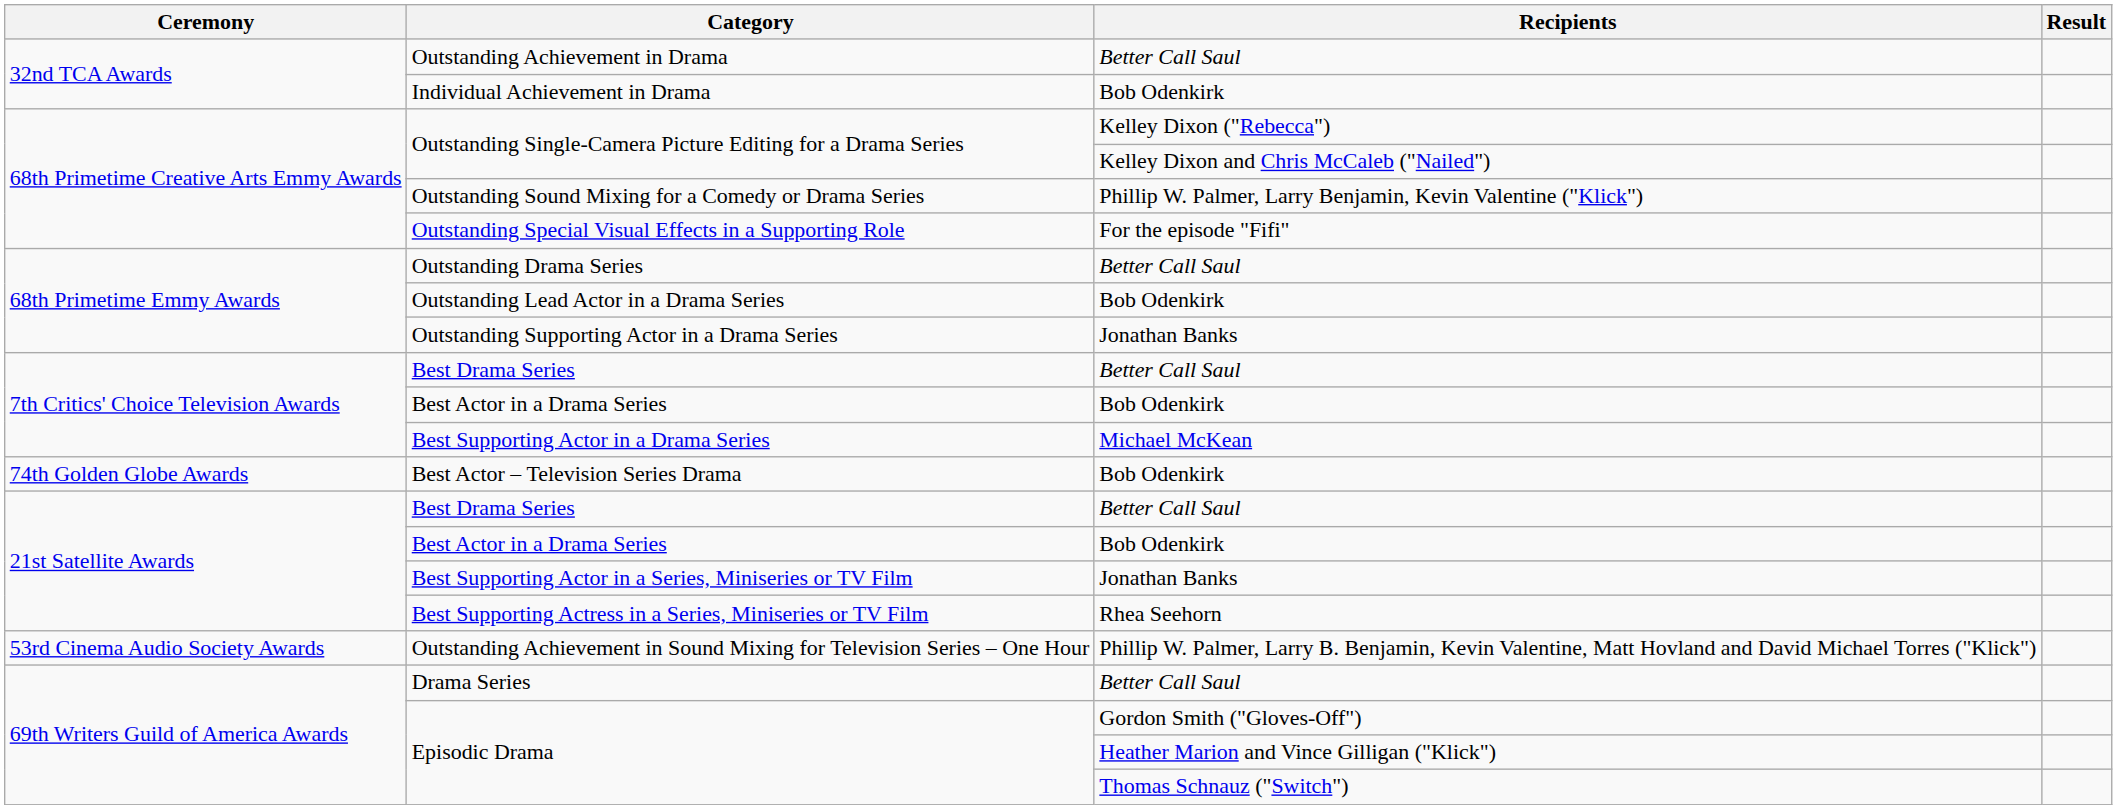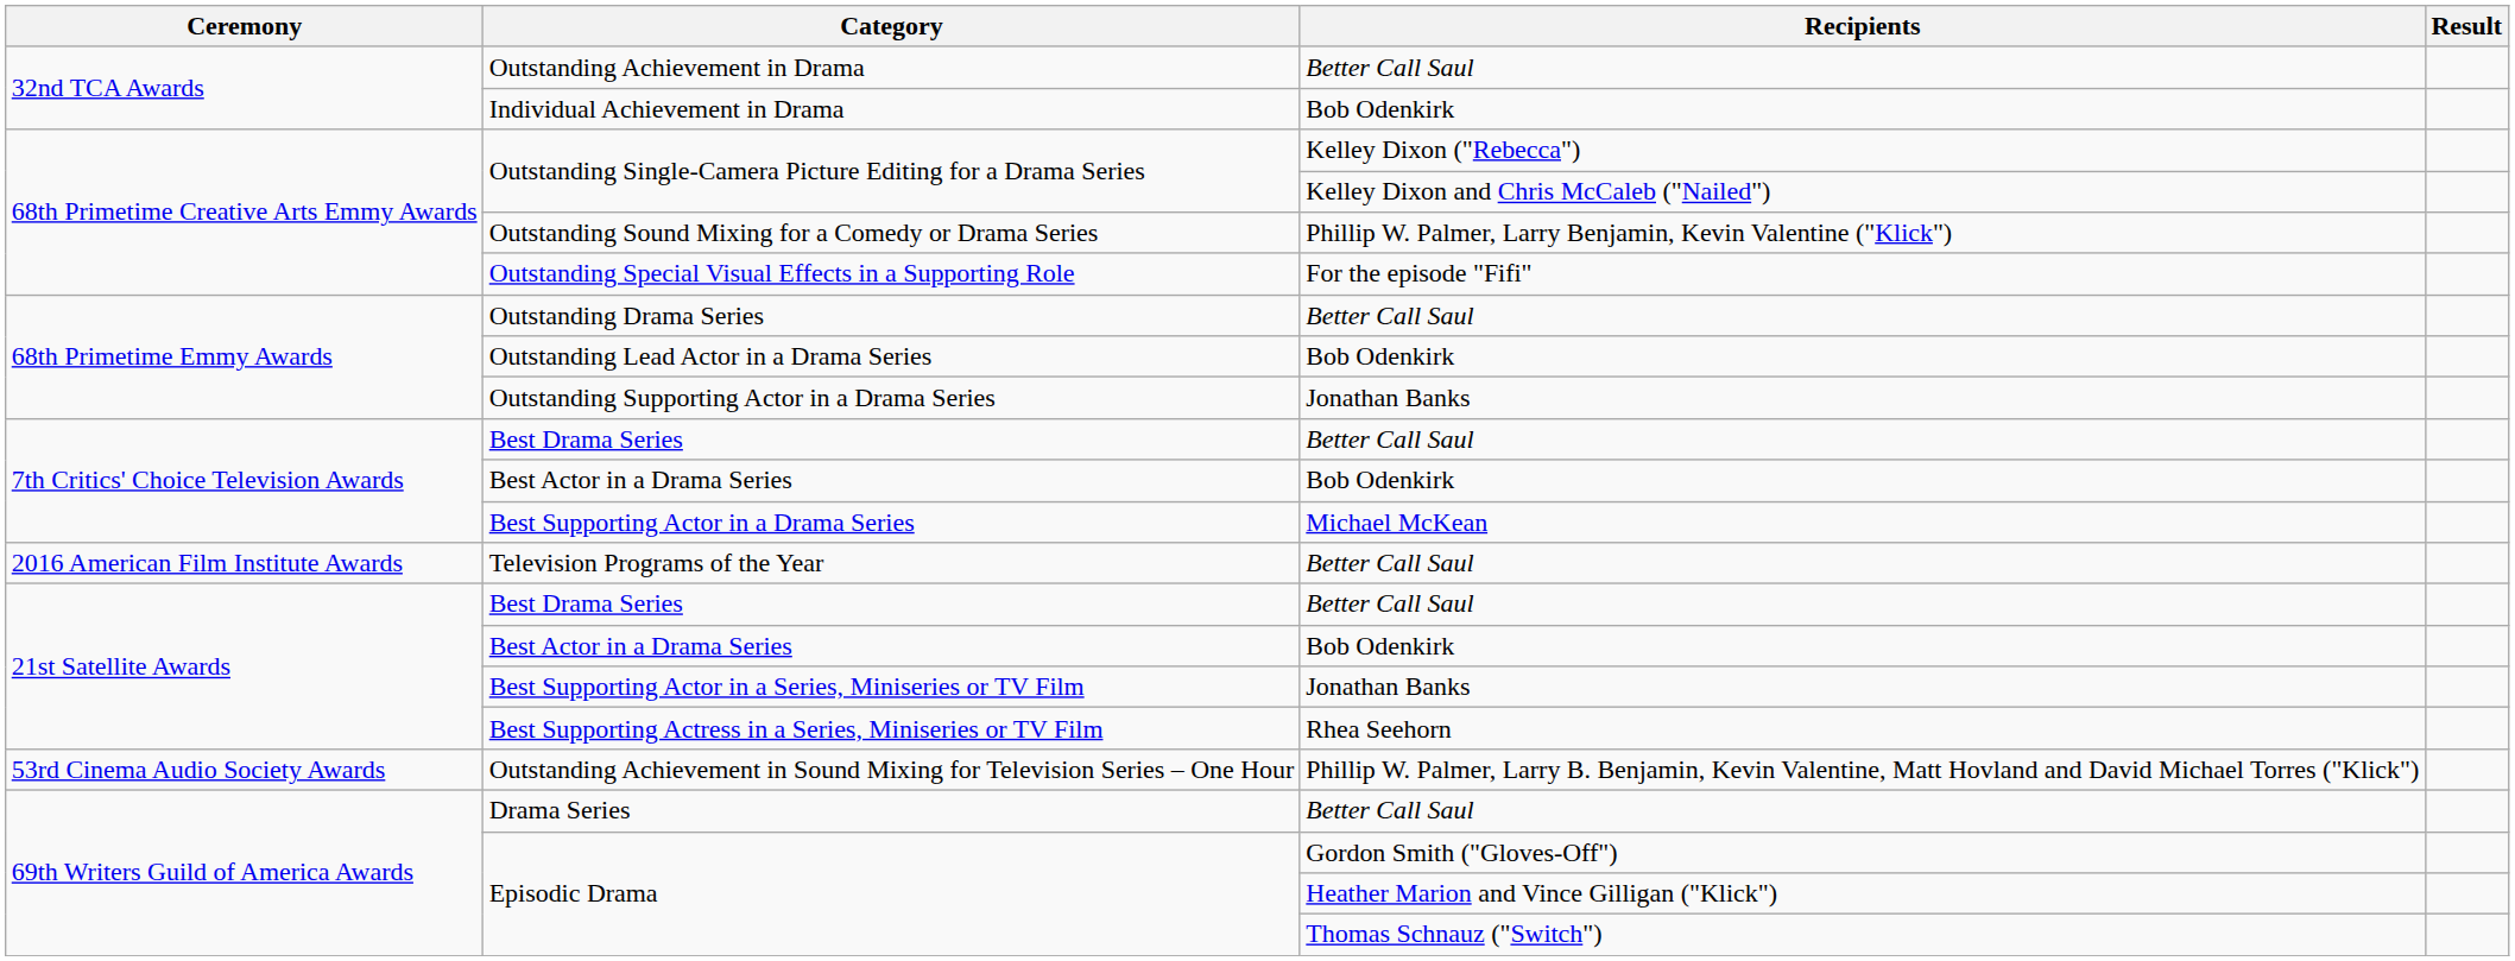+ row: 2016 American Film Institute Awards | Television Programs of the Year | Better Call Saul
- row: 74th Golden Globe Awards | Best Actor – Television Series Drama | Bob Odenkirk
